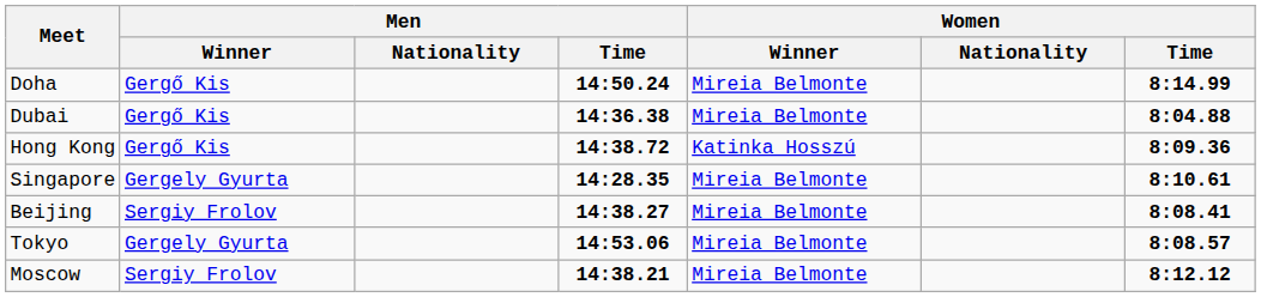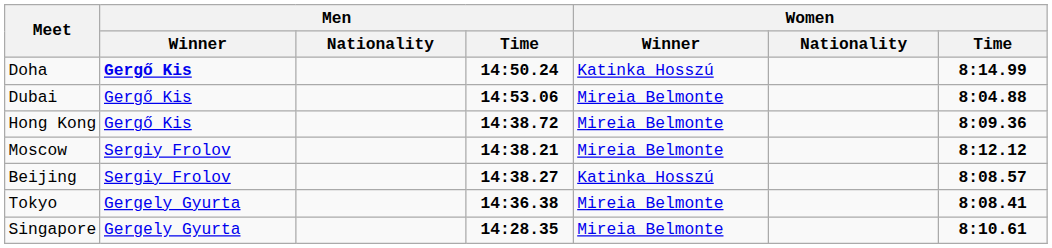Doha | Men / Winner: normal -> bold
Doha | Women / Winner: Mireia Belmonte -> Katinka Hosszú
Dubai | Men / Time: 14:36.38 -> 14:53.06
Hong Kong | Women / Winner: Katinka Hosszú -> Mireia Belmonte
rows swapped: Moscow <-> Singapore
Beijing | Women / Winner: Mireia Belmonte -> Katinka Hosszú
Beijing | Women / Time: 8:08.41 -> 8:08.57
Tokyo | Men / Time: 14:53.06 -> 14:36.38
Tokyo | Women / Time: 8:08.57 -> 8:08.41
